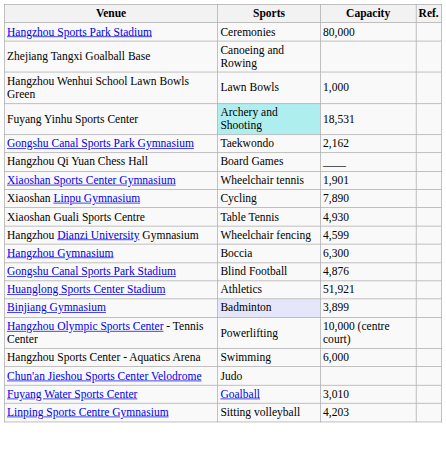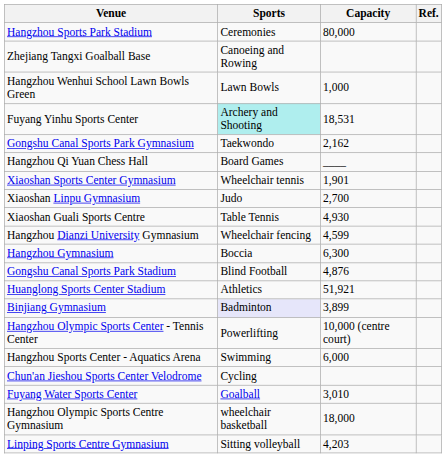Xiaoshan Linpu Gymnasium | Sports: Cycling -> Judo
Xiaoshan Linpu Gymnasium | Capacity: 7,890 -> 2,700
Chun'an Jieshou Sports Center Velodrome | Sports: Judo -> Cycling
+ row: Hangzhou Olympic Sports Centre Gymnasium | wheelchair basketball | 18,000
